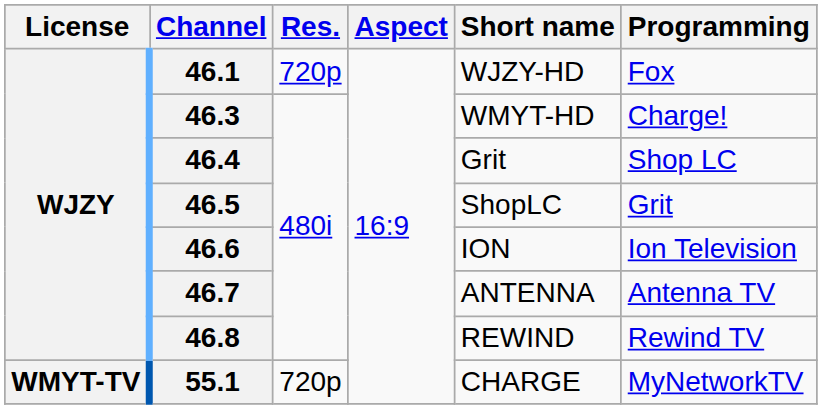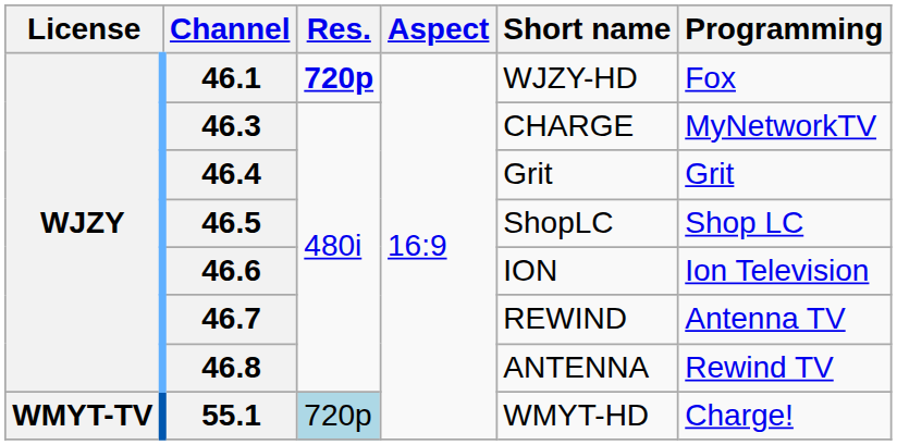46.1 | Res.: normal -> bold
46.3 | Short name: WMYT-HD -> CHARGE
46.3 | Programming: Charge! -> MyNetworkTV
46.4 | Programming: Shop LC -> Grit
46.5 | Programming: Grit -> Shop LC
46.7 | Short name: ANTENNA -> REWIND
46.8 | Short name: REWIND -> ANTENNA
55.1 | Res.: no background -> lightblue background
55.1 | Short name: CHARGE -> WMYT-HD
55.1 | Programming: MyNetworkTV -> Charge!
